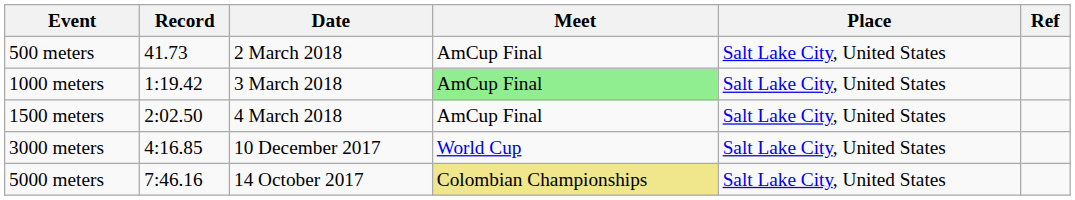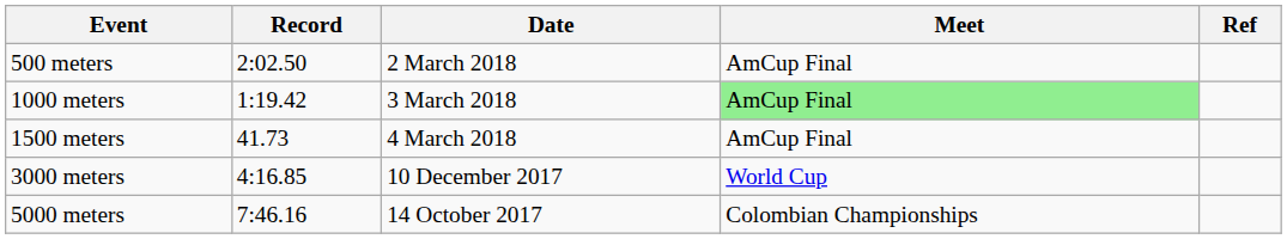- column: Place | Salt Lake City, United States | Salt Lake City, United States | Salt Lake City, United States | Salt Lake City, United States | Salt Lake City, United States
500 meters | Record: 41.73 -> 2:02.50
1500 meters | Record: 2:02.50 -> 41.73
5000 meters | Meet: khaki background -> no background
